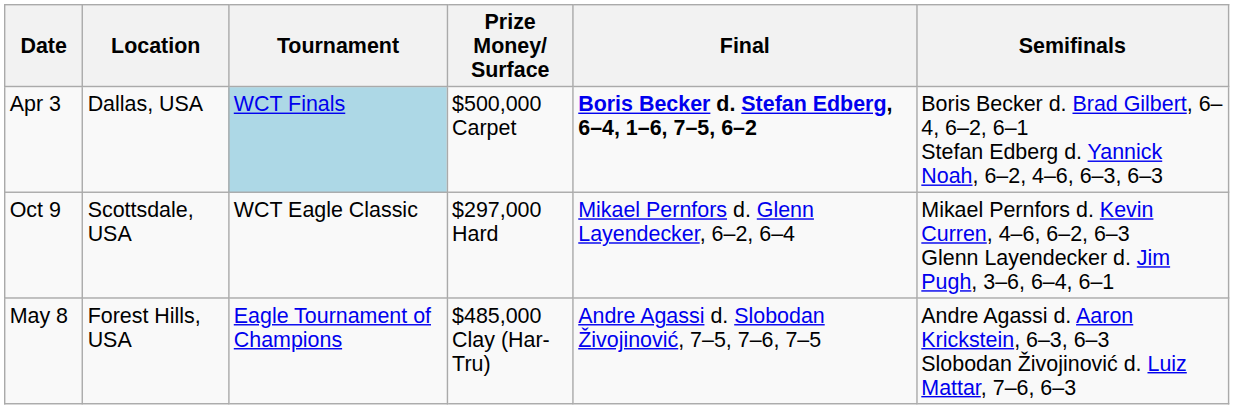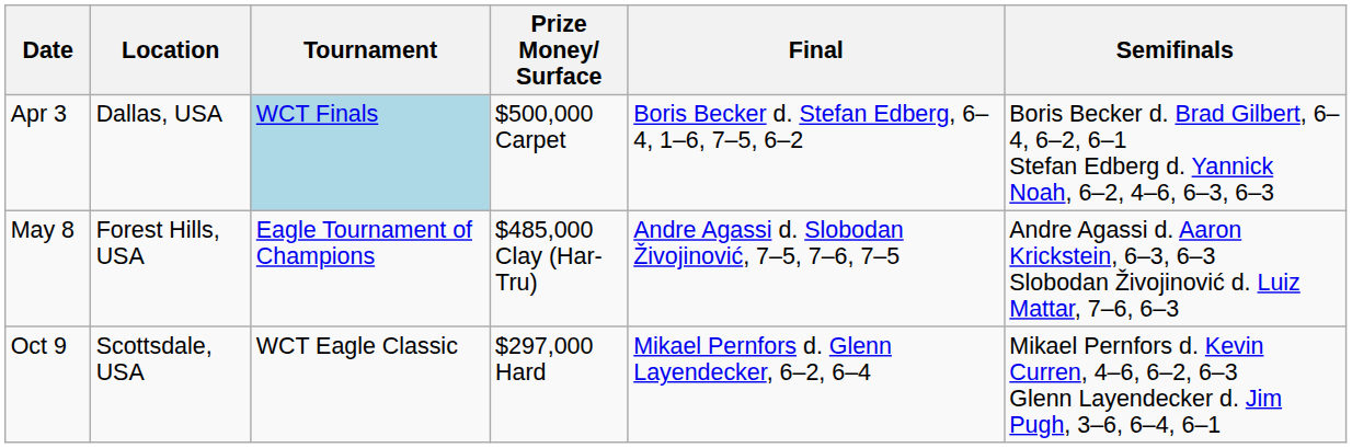Apr 3 | Final: bold -> normal
rows swapped: May 8 <-> Oct 9
